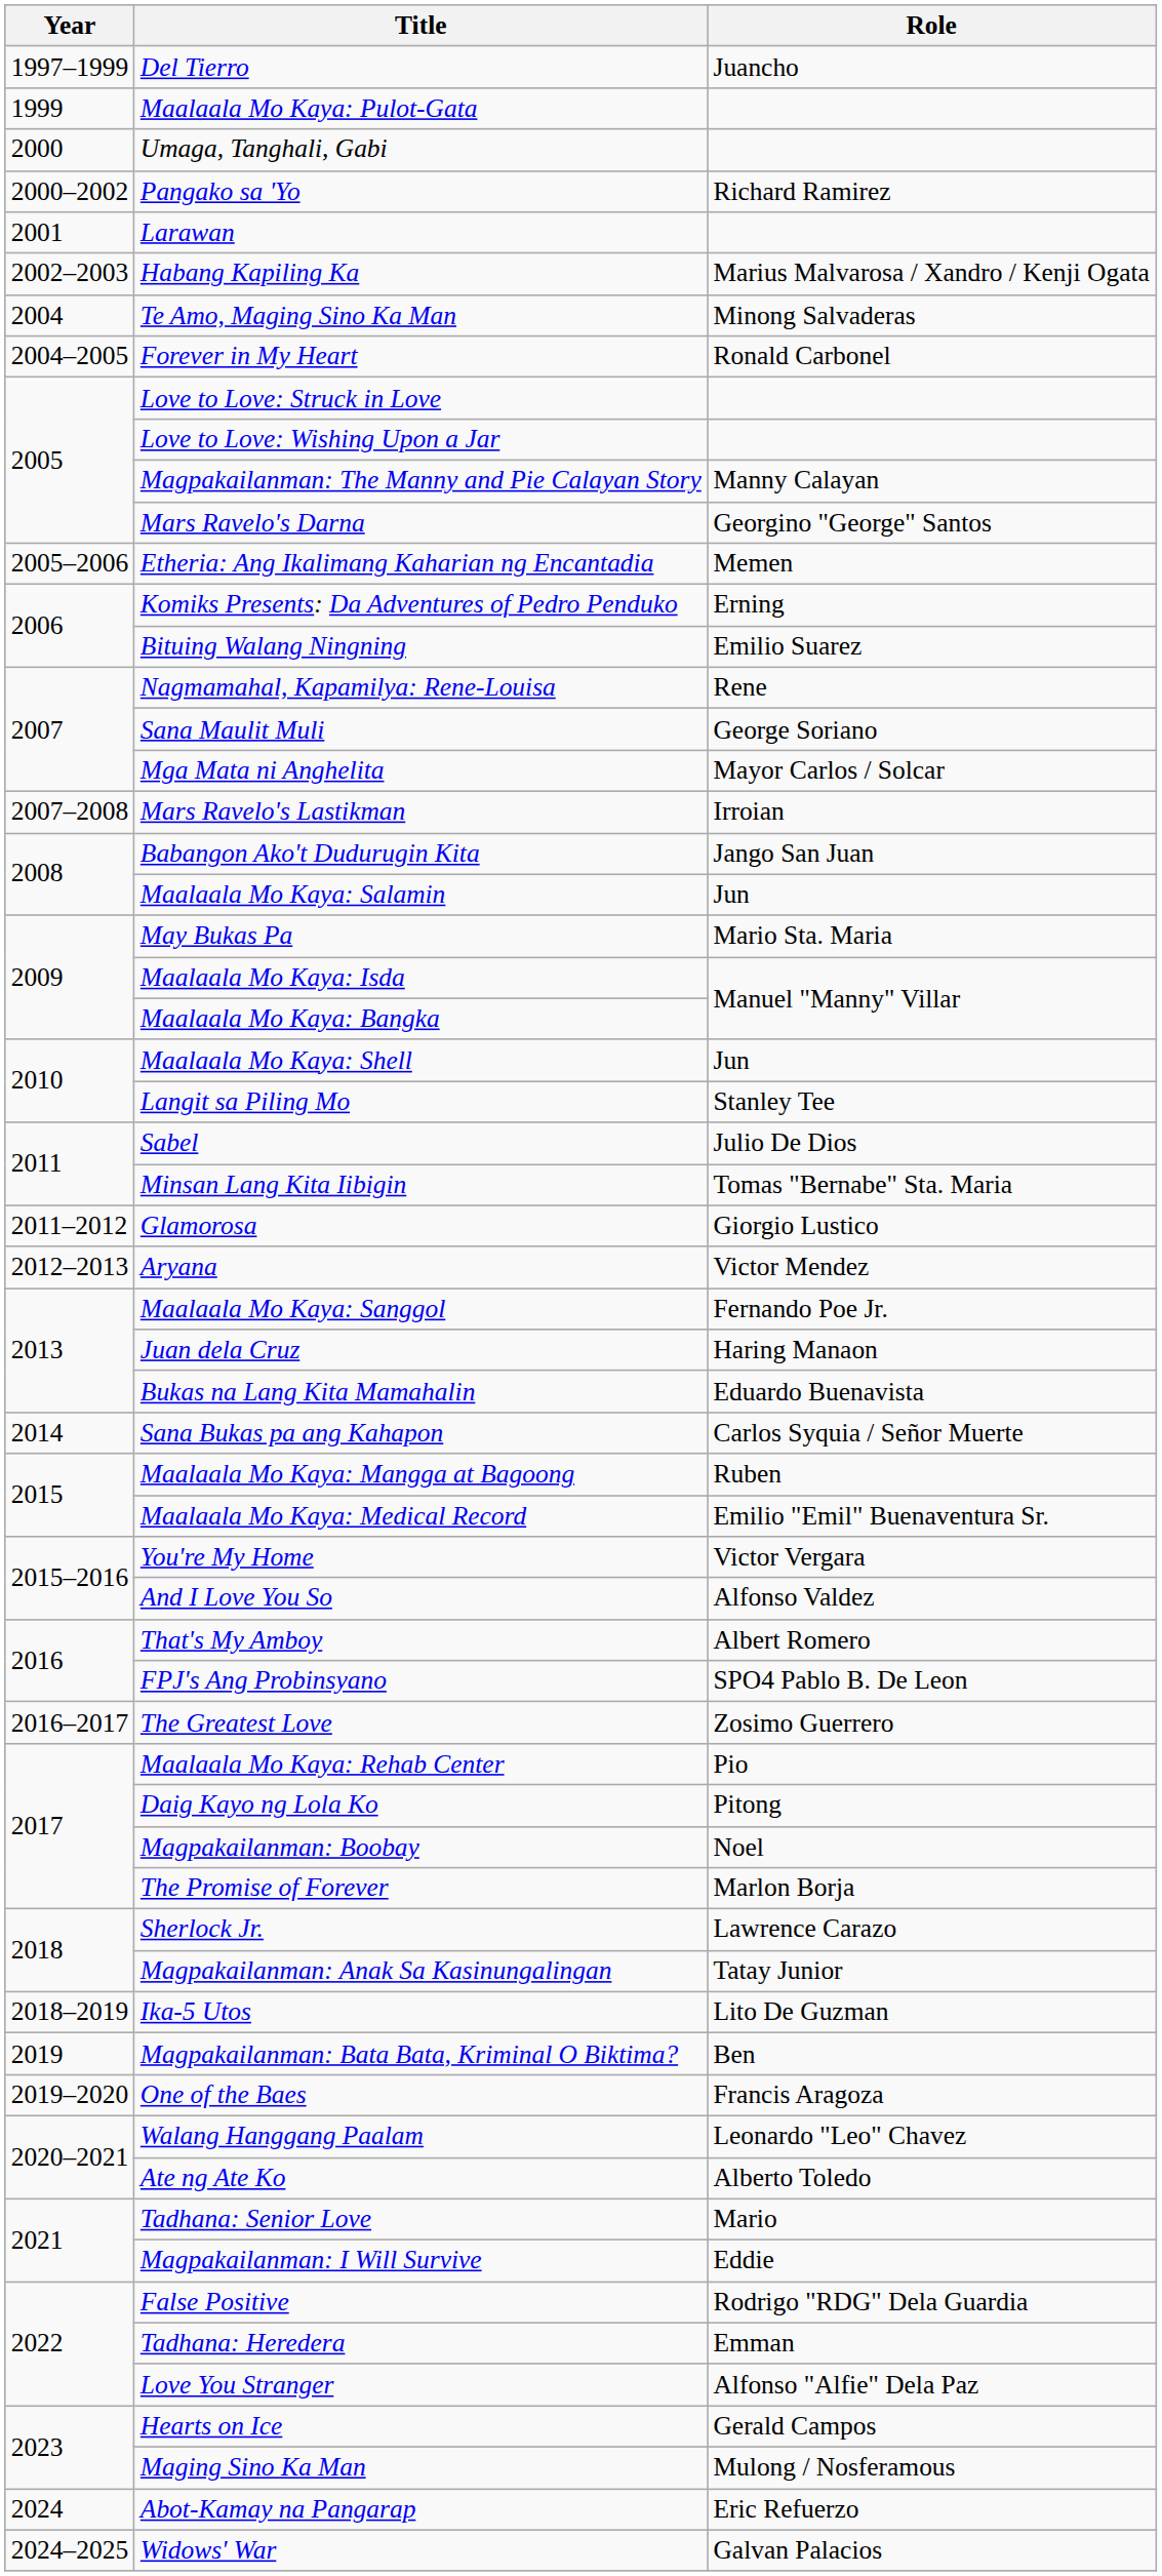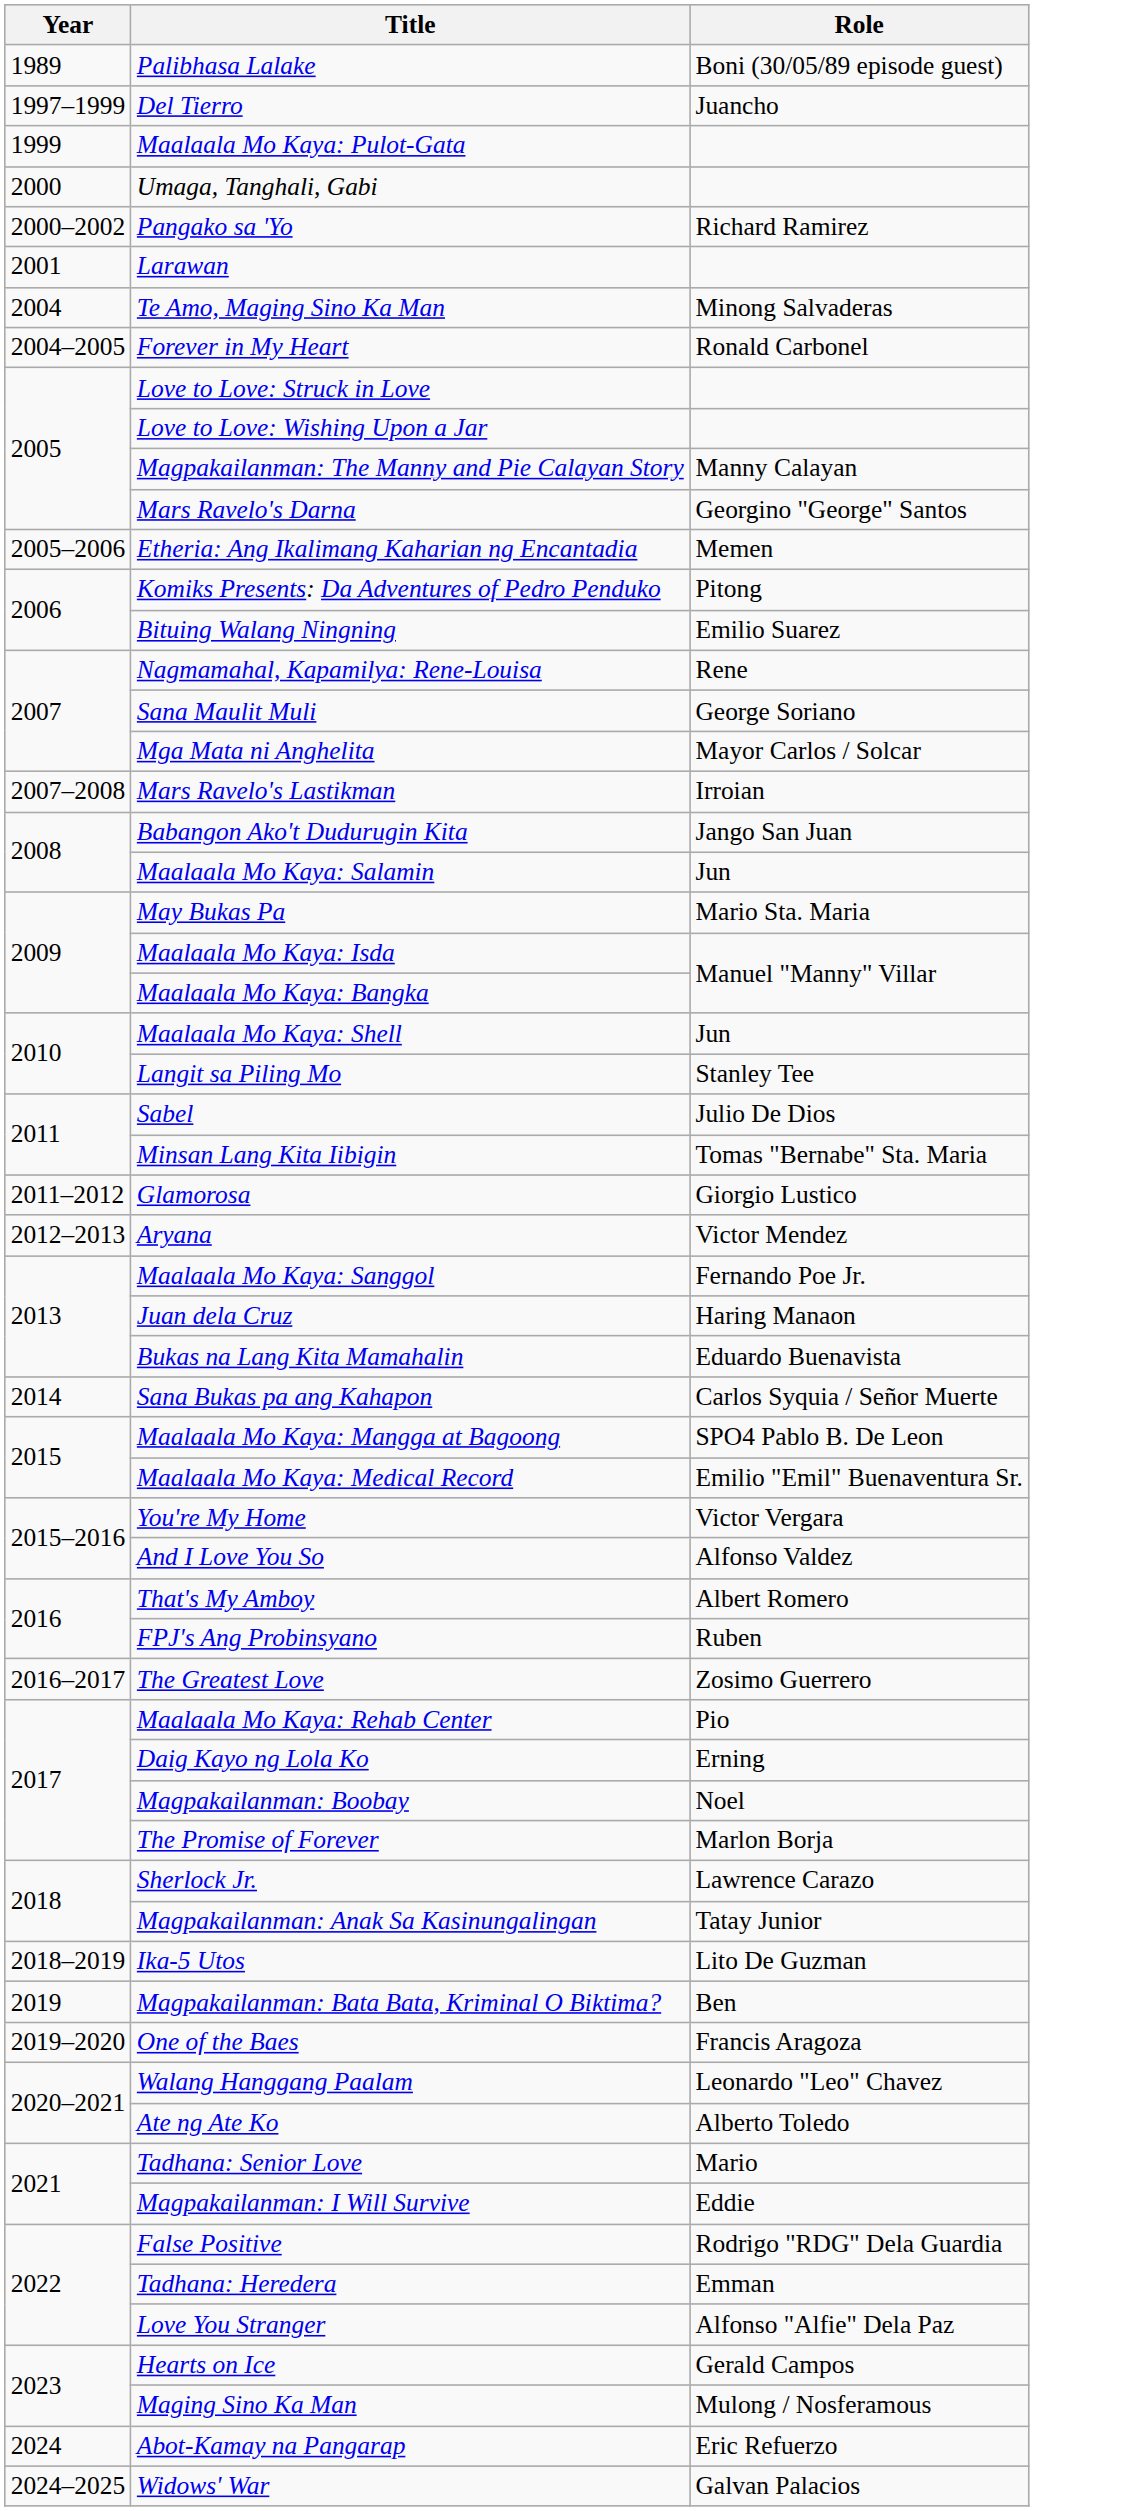+ row: 1989 | Palibhasa Lalake | Boni (30/05/89 episode guest)
- row: 2002–2003 | Habang Kapiling Ka | Marius Malvarosa / Xandro / Kenji Ogata
Komiks Presents: Da Adventures of Pedro Penduko | Role: Erning -> Pitong
Maalaala Mo Kaya: Mangga at Bagoong | Role: Ruben -> SPO4 Pablo B. De Leon
FPJ's Ang Probinsyano | Role: SPO4 Pablo B. De Leon -> Ruben
Daig Kayo ng Lola Ko | Role: Pitong -> Erning
